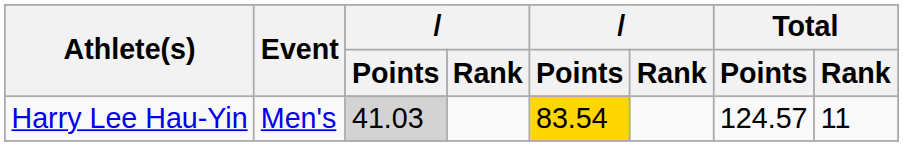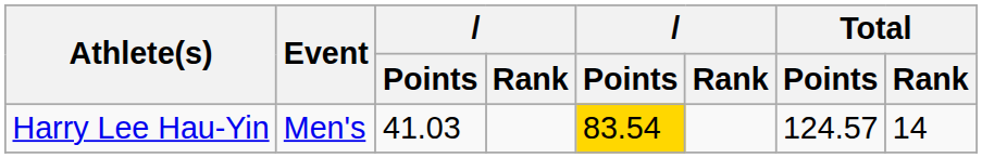Harry Lee Hau-Yin | column 3: lightgrey background -> no background
Harry Lee Hau-Yin | Total / Rank: 11 -> 14
